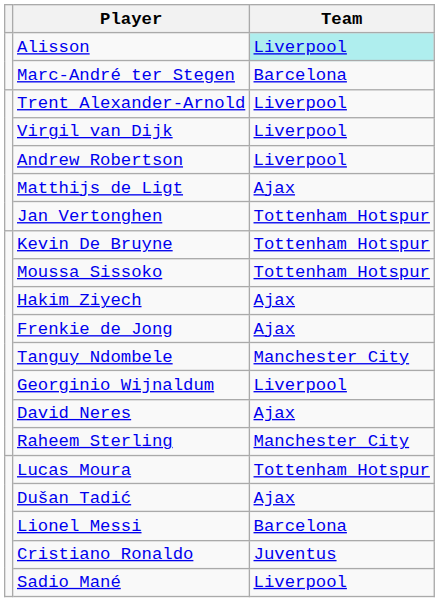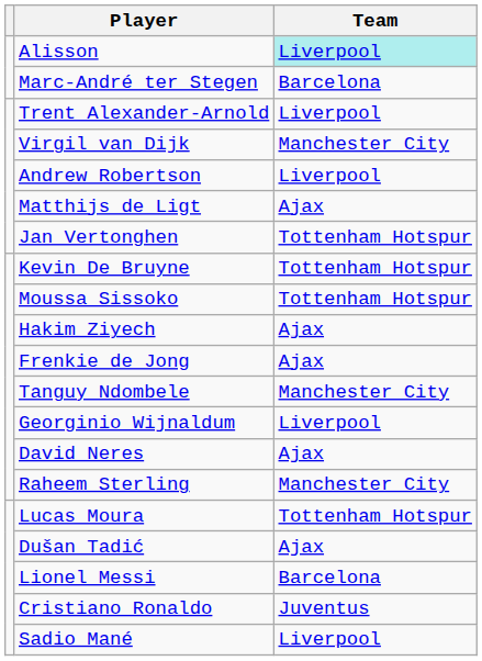Virgil van Dijk | Team: Liverpool -> Manchester City
